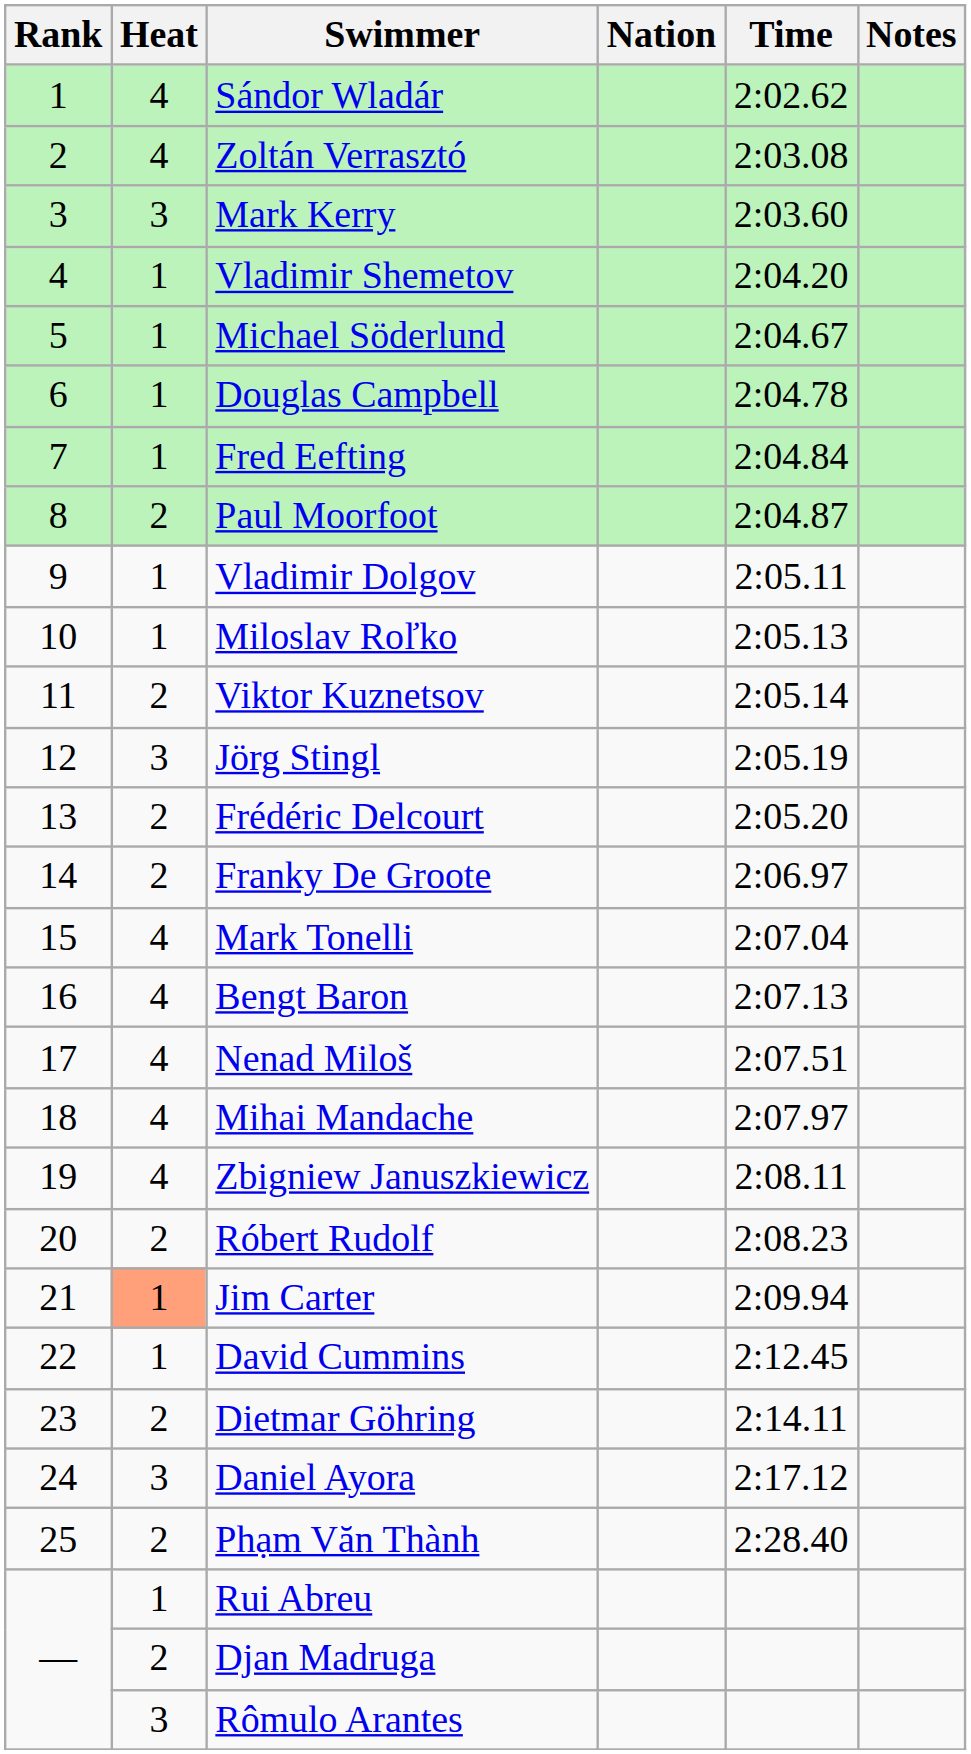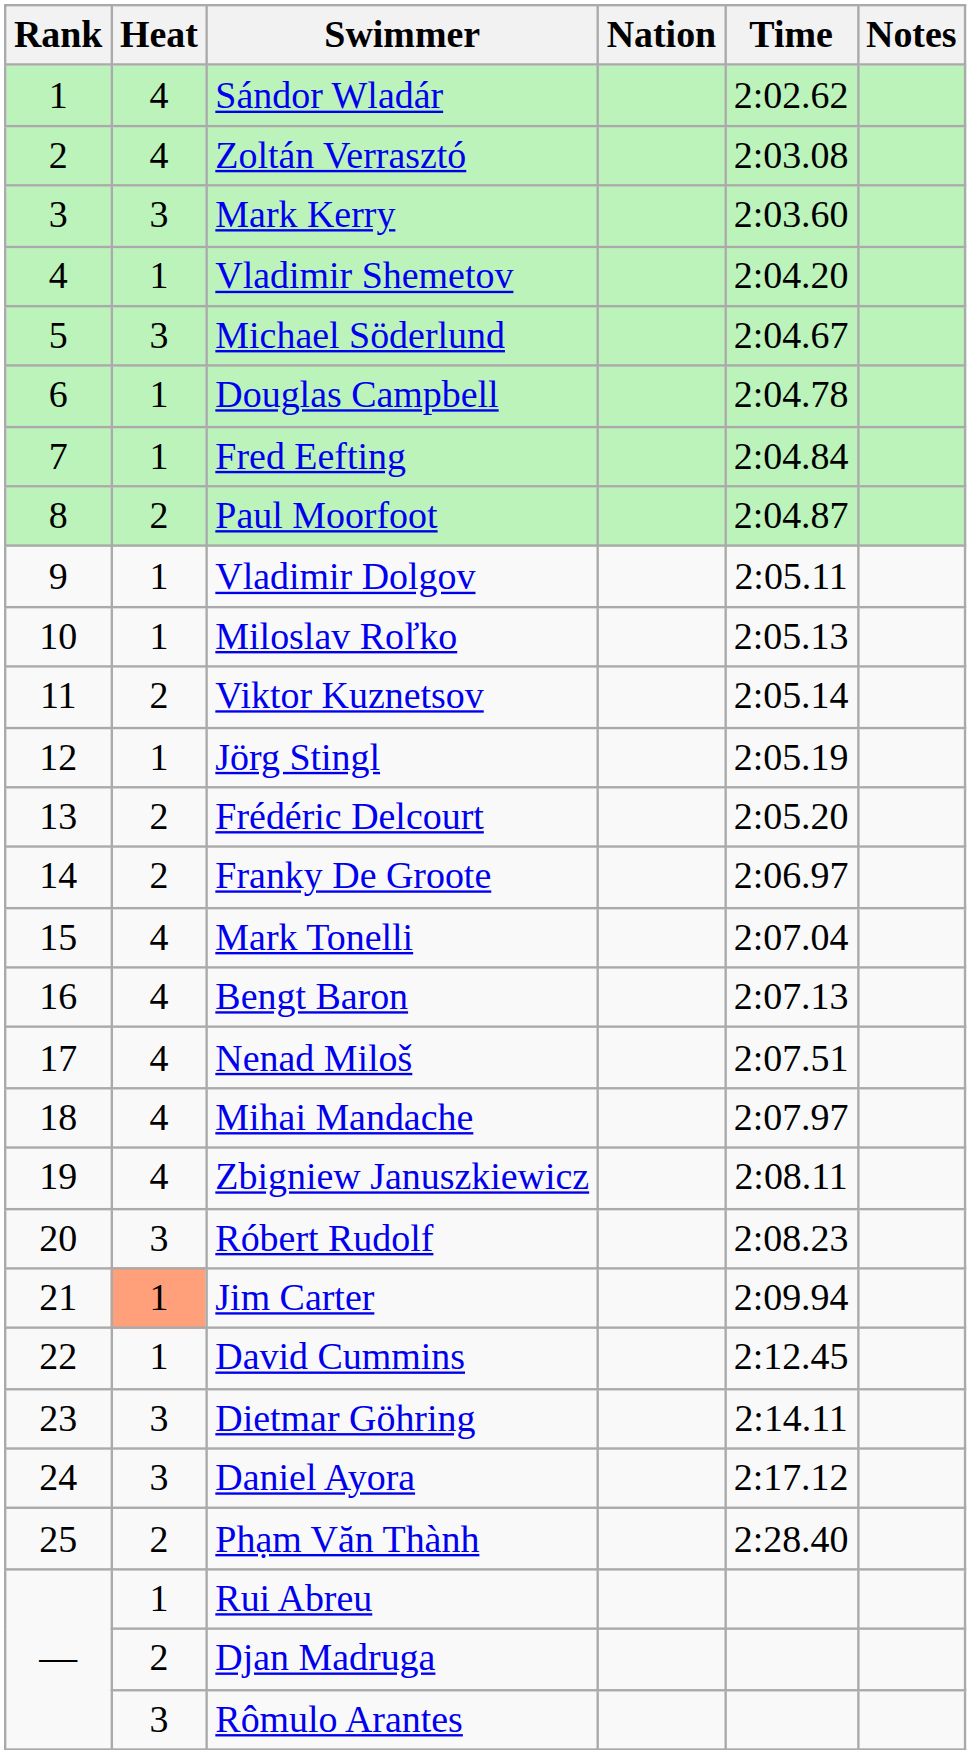Michael Söderlund | Heat: 1 -> 3
Jörg Stingl | Heat: 3 -> 1
Róbert Rudolf | Heat: 2 -> 3
Dietmar Göhring | Heat: 2 -> 3
